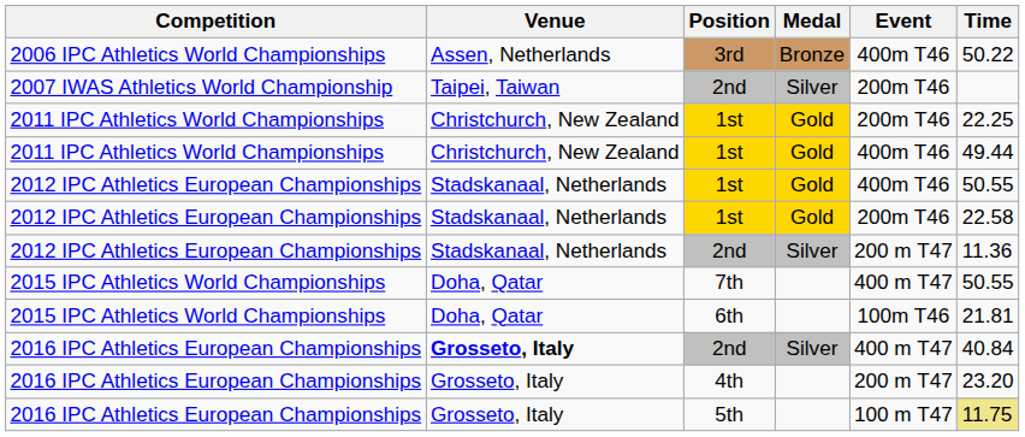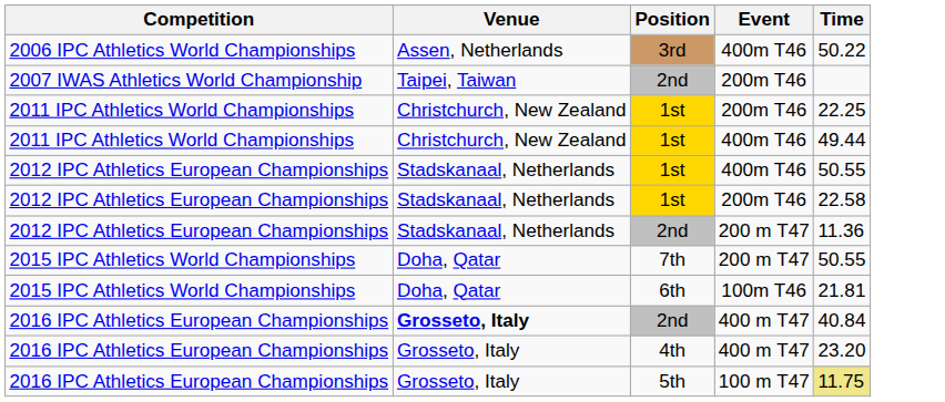- column: Medal | Bronze | Silver | Gold | Gold | Gold | Gold | Silver | Silver
7th | Event: 400 m Τ47 -> 200 m Τ47
4th | Event: 200 m Τ47 -> 400 m Τ47
